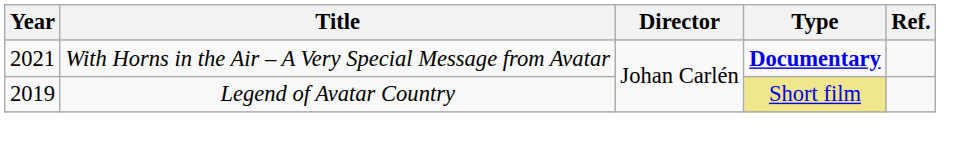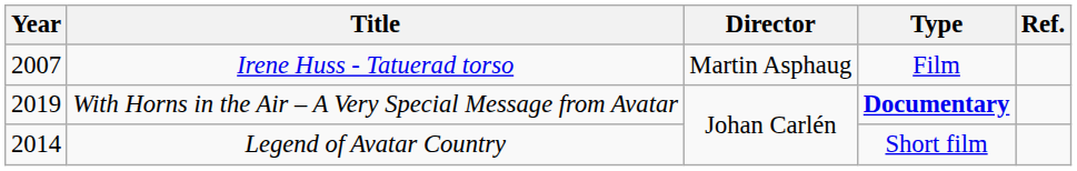+ row: 2007 | Irene Huss - Tatuerad torso | Martin Asphaug | Film
With Horns in the Air – A Very Special Message from Avatar | Year: 2021 -> 2019
Legend of Avatar Country | Year: 2019 -> 2014
Legend of Avatar Country | Type: khaki background -> no background
